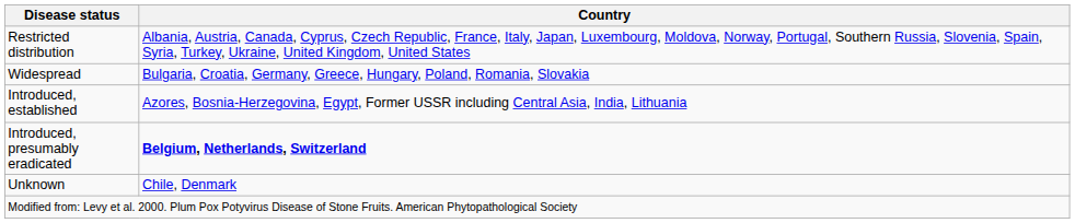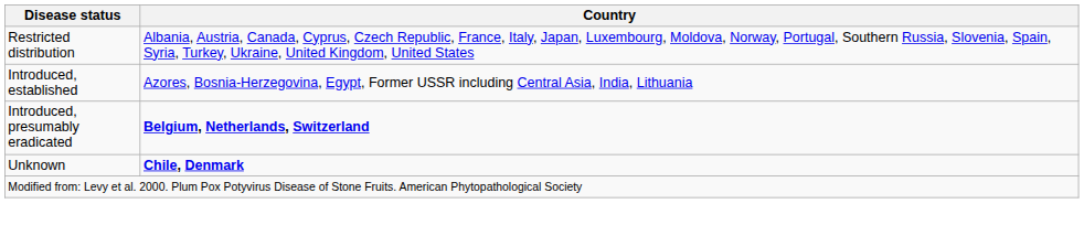- row: Widespread | Bulgaria, Croatia, Germany, Greece, Hungary, Poland, Romania, Slovakia
Unknown | Country: normal -> bold
